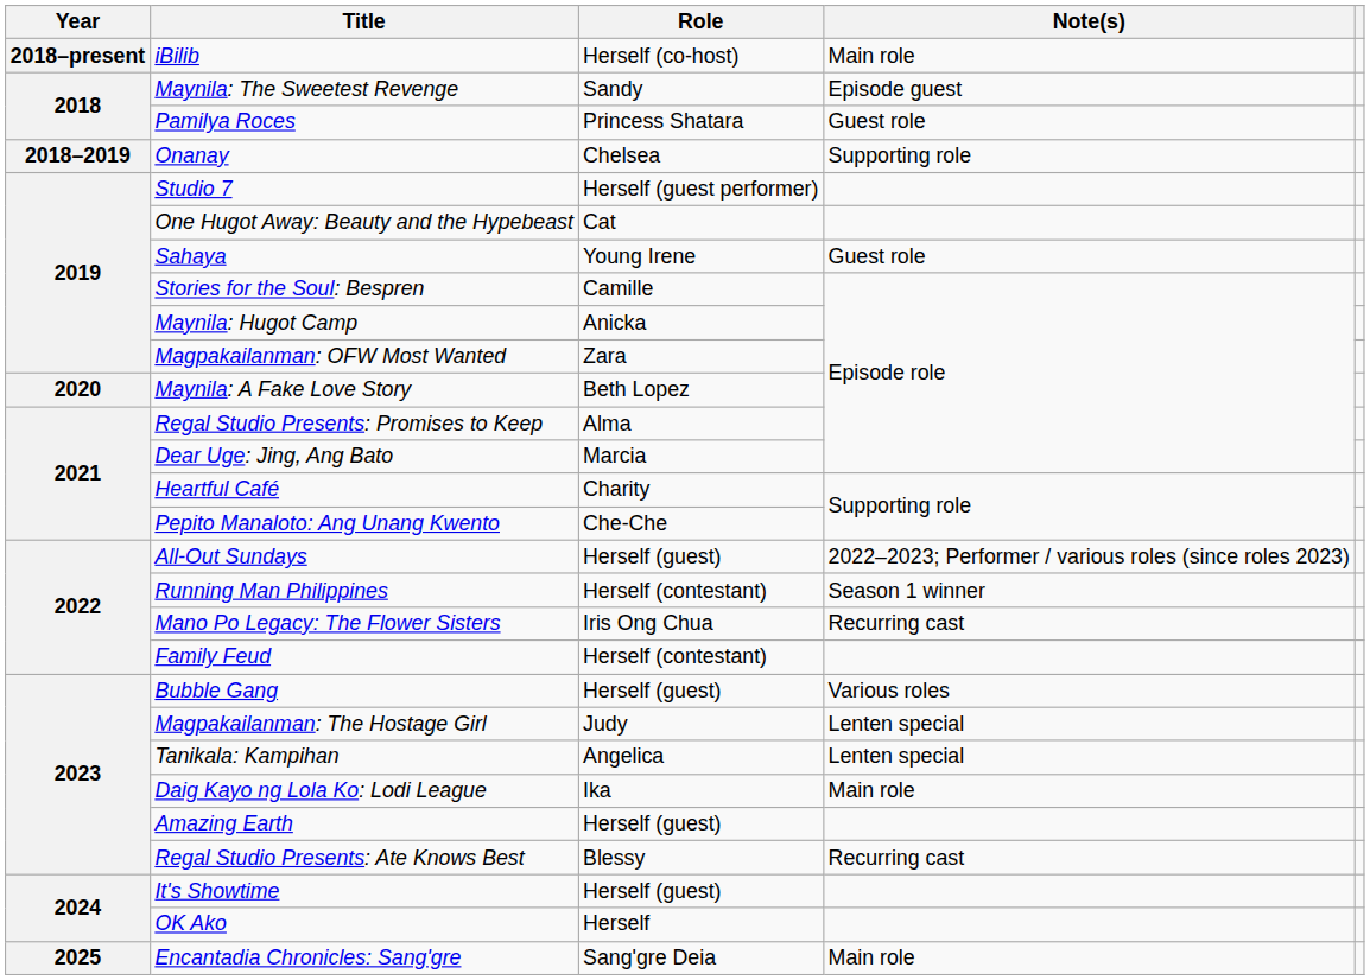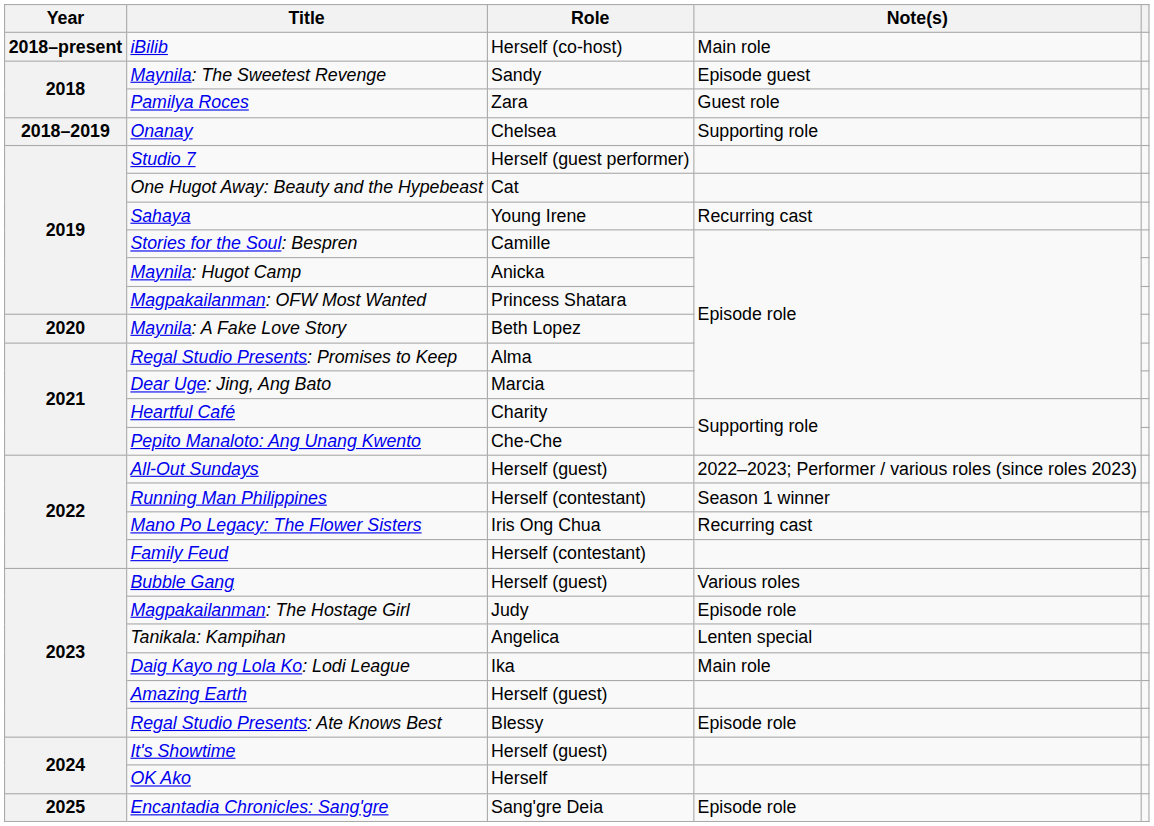Pamilya Roces | Role: Princess Shatara -> Zara
Sahaya | Note(s): Guest role -> Recurring cast
Magpakailanman: OFW Most Wanted | Role: Zara -> Princess Shatara
Magpakailanman: The Hostage Girl | Note(s): Lenten special -> Episode role
Regal Studio Presents: Ate Knows Best | Note(s): Recurring cast -> Episode role
Encantadia Chronicles: Sang'gre | Note(s): Main role -> Episode role
